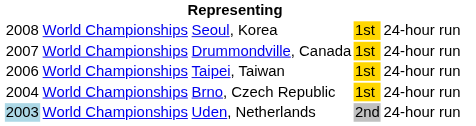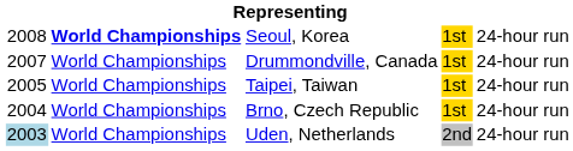Seoul, Korea | column 2: normal -> bold
Taipei, Taiwan | column 1: 2006 -> 2005
